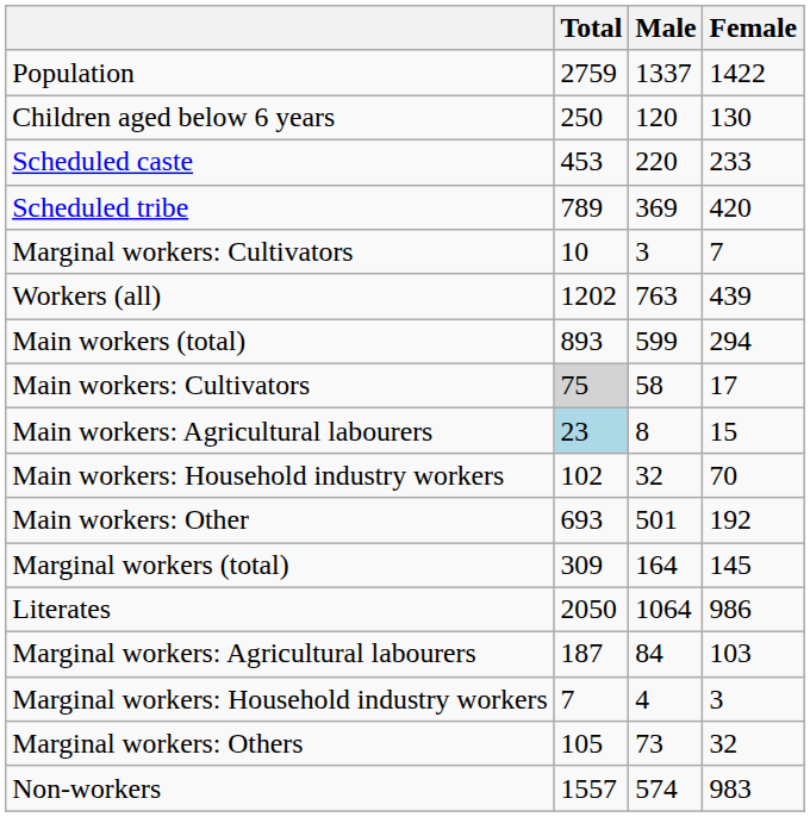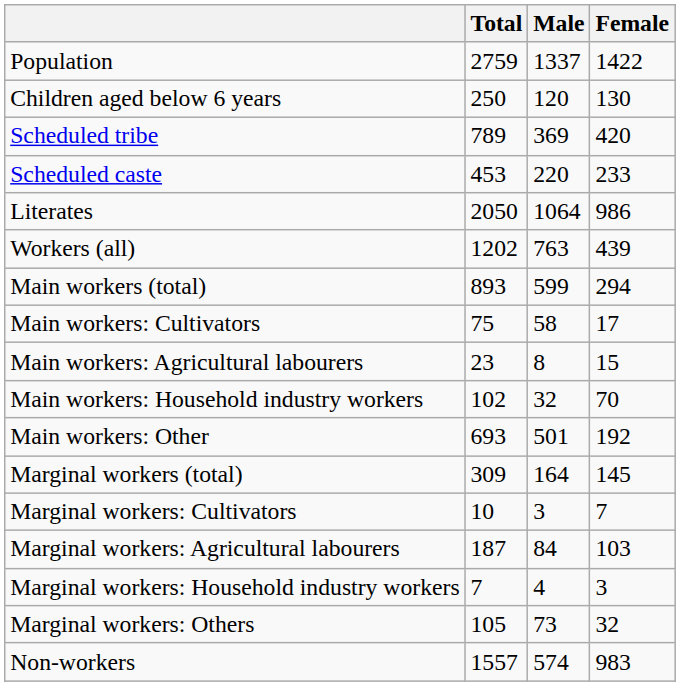rows swapped: Scheduled caste <-> Scheduled tribe
rows swapped: Literates <-> Marginal workers: Cultivators
Main workers: Cultivators | Total: lightgrey background -> no background
Main workers: Agricultural labourers | Total: lightblue background -> no background
